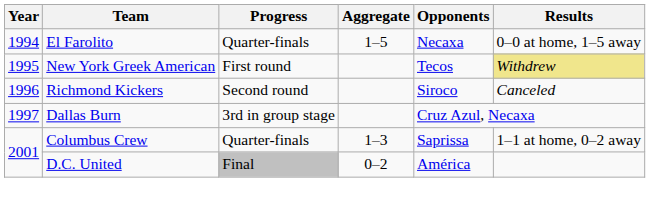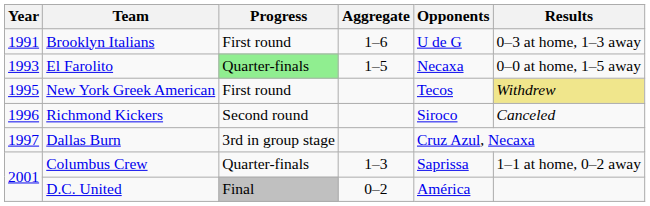+ row: 1991 | Brooklyn Italians | First round | 1–6 | U de G | 0–3 at home, 1–3 away
El Farolito | Year: 1994 -> 1993
El Farolito | Progress: no background -> lightgreen background
